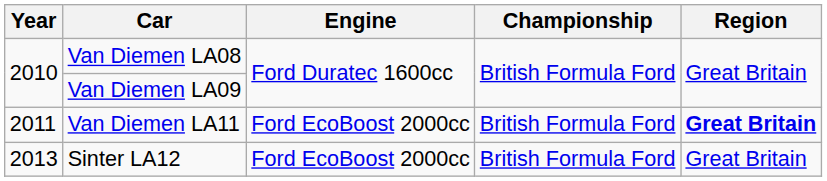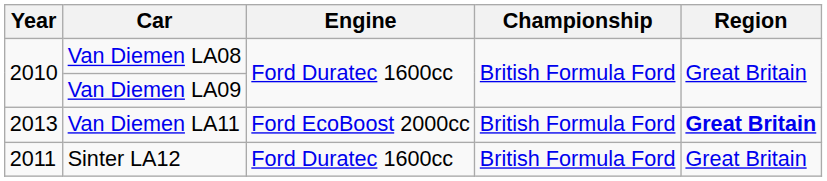Van Diemen LA11 | Year: 2011 -> 2013
Sinter LA12 | Year: 2013 -> 2011
Sinter LA12 | Engine: Ford EcoBoost 2000cc -> Ford Duratec 1600cc
